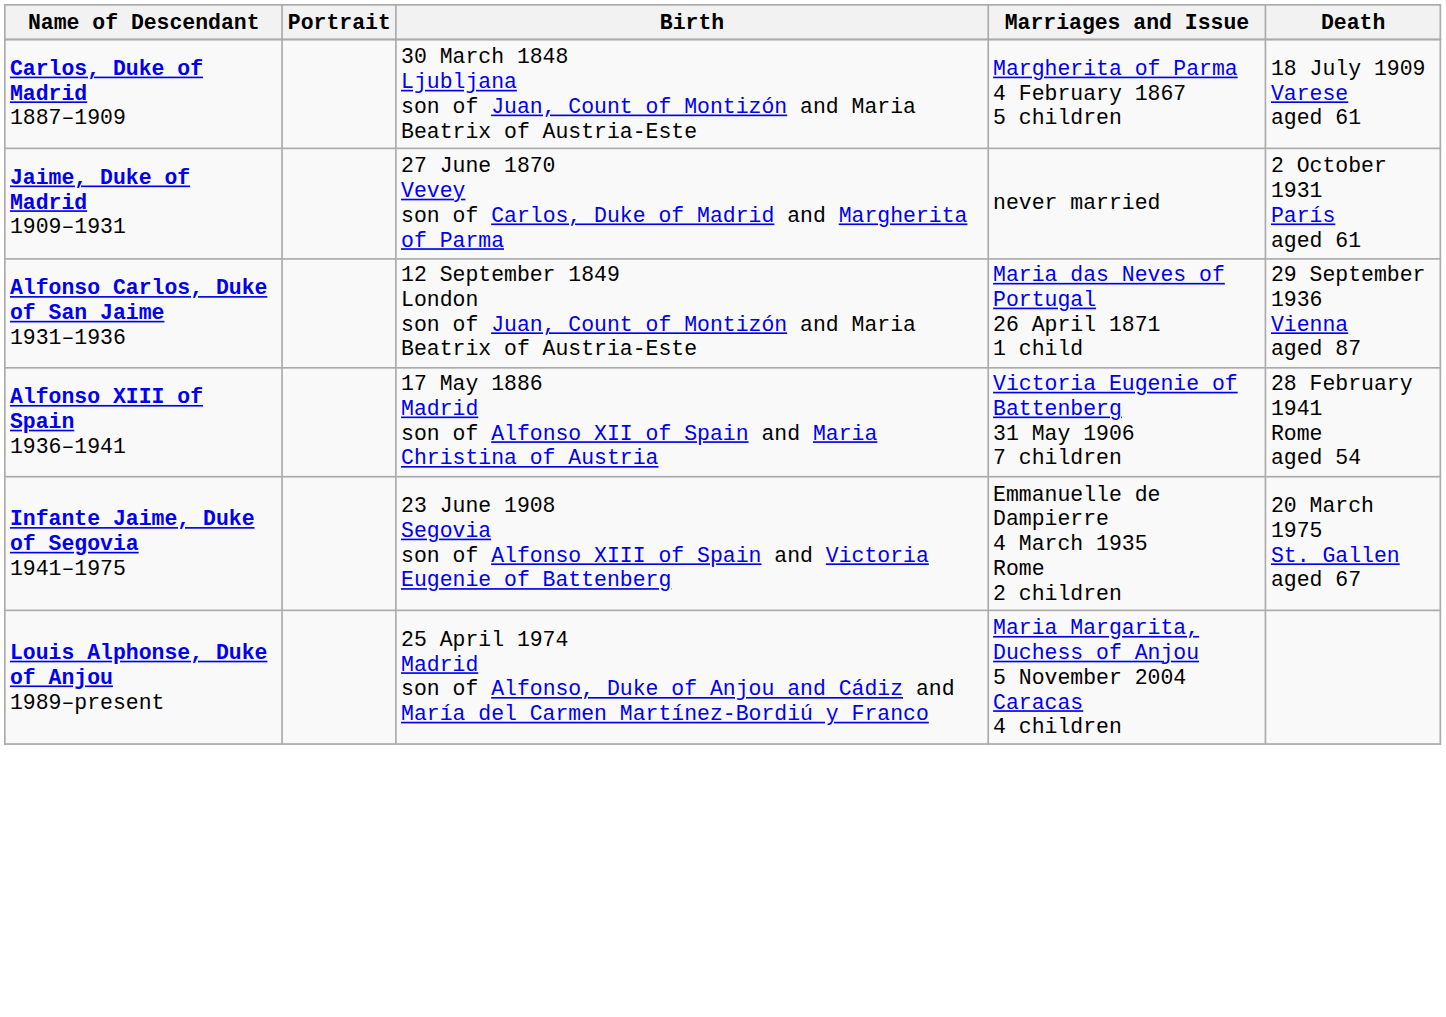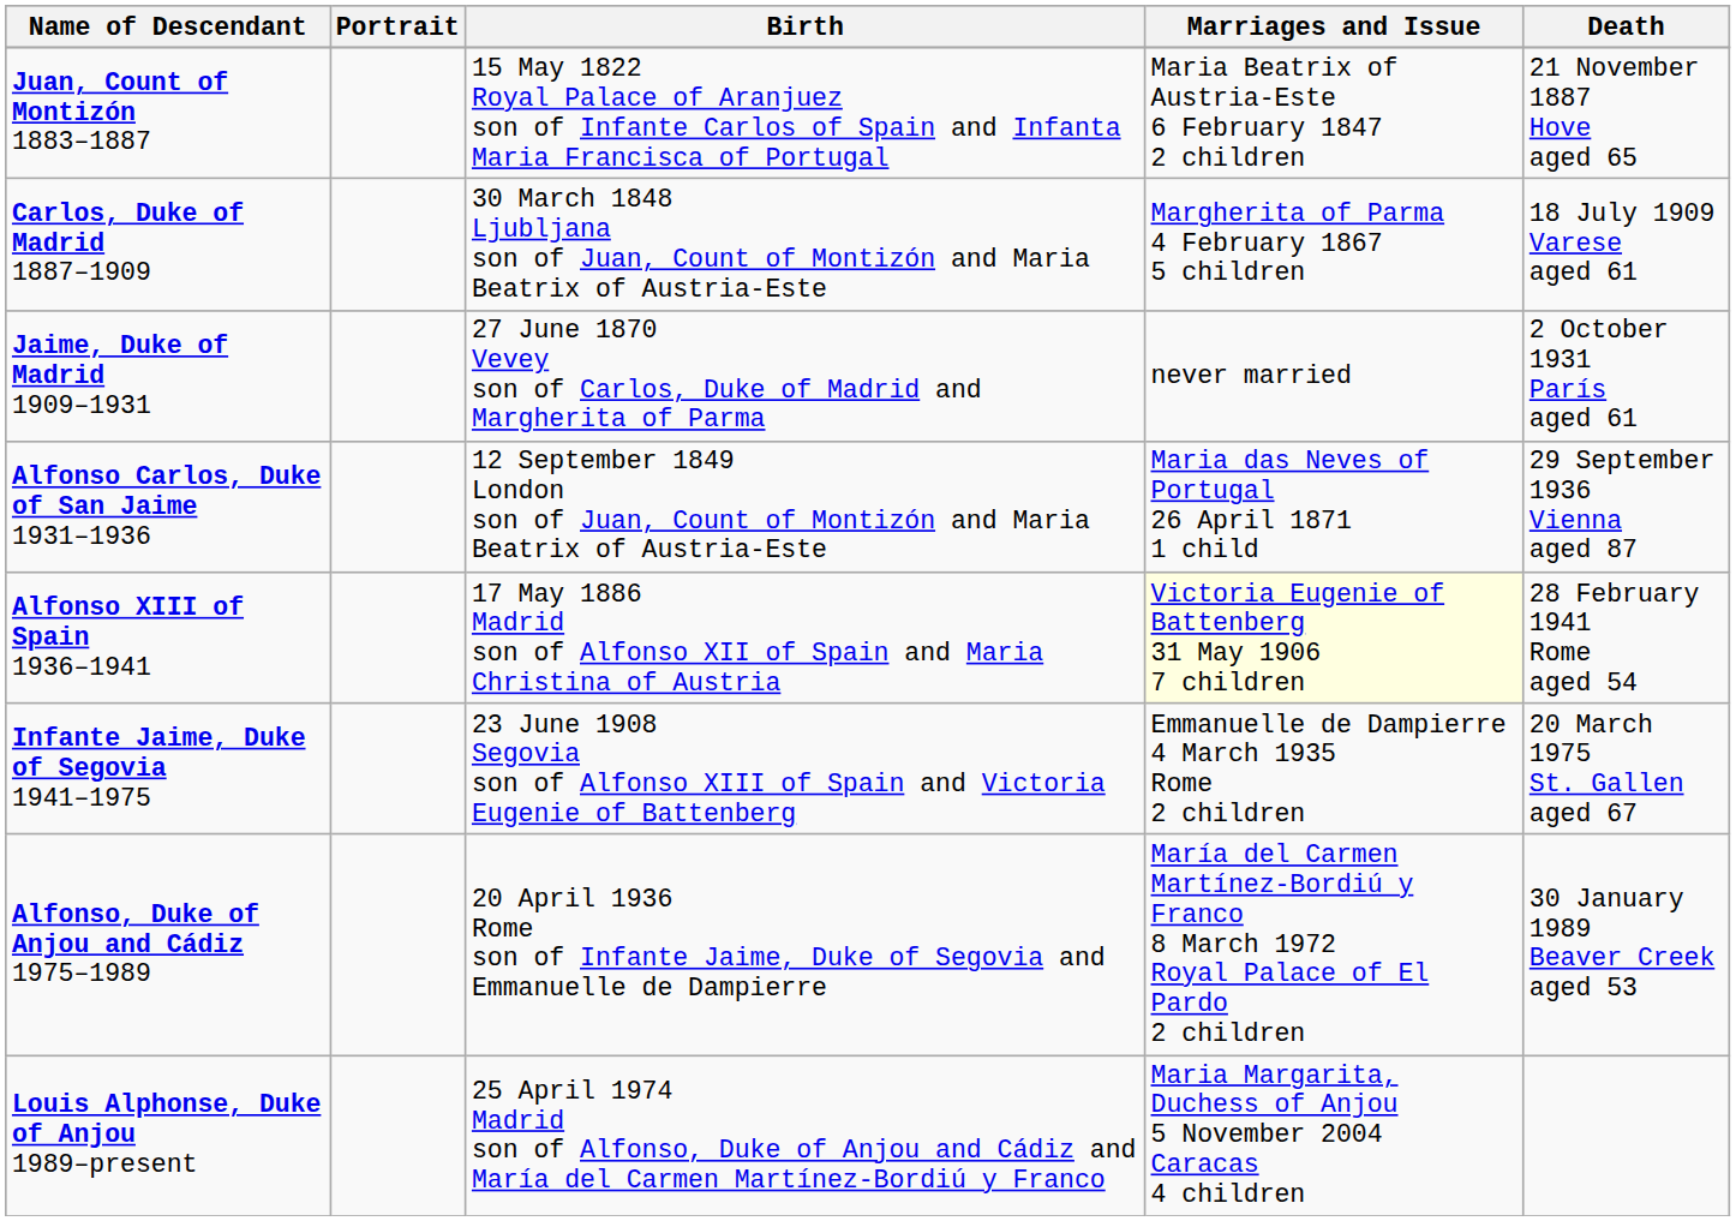+ row: Juan, Count of Montizón 1883–1887 | 15 May 1822 Royal Palace of Aranjuez son of Infante Carlos of Spain and Infanta Maria Francisca of Portugal | Maria Beatrix of Austria-Este 6 February 1847 2 children | 21 November 1887 Hove aged 65
Alfonso XIII of Spain 1936–1941 | Marriages and Issue: no background -> lightyellow background
+ row: Alfonso, Duke of Anjou and Cádiz 1975–1989 | 20 April 1936 Rome son of Infante Jaime, Duke of Segovia and Emmanuelle de Dampierre | María del Carmen Martínez-Bordiú y Franco 8 March 1972 Royal Palace of El Pardo 2 children | 30 January 1989 Beaver Creek aged 53
